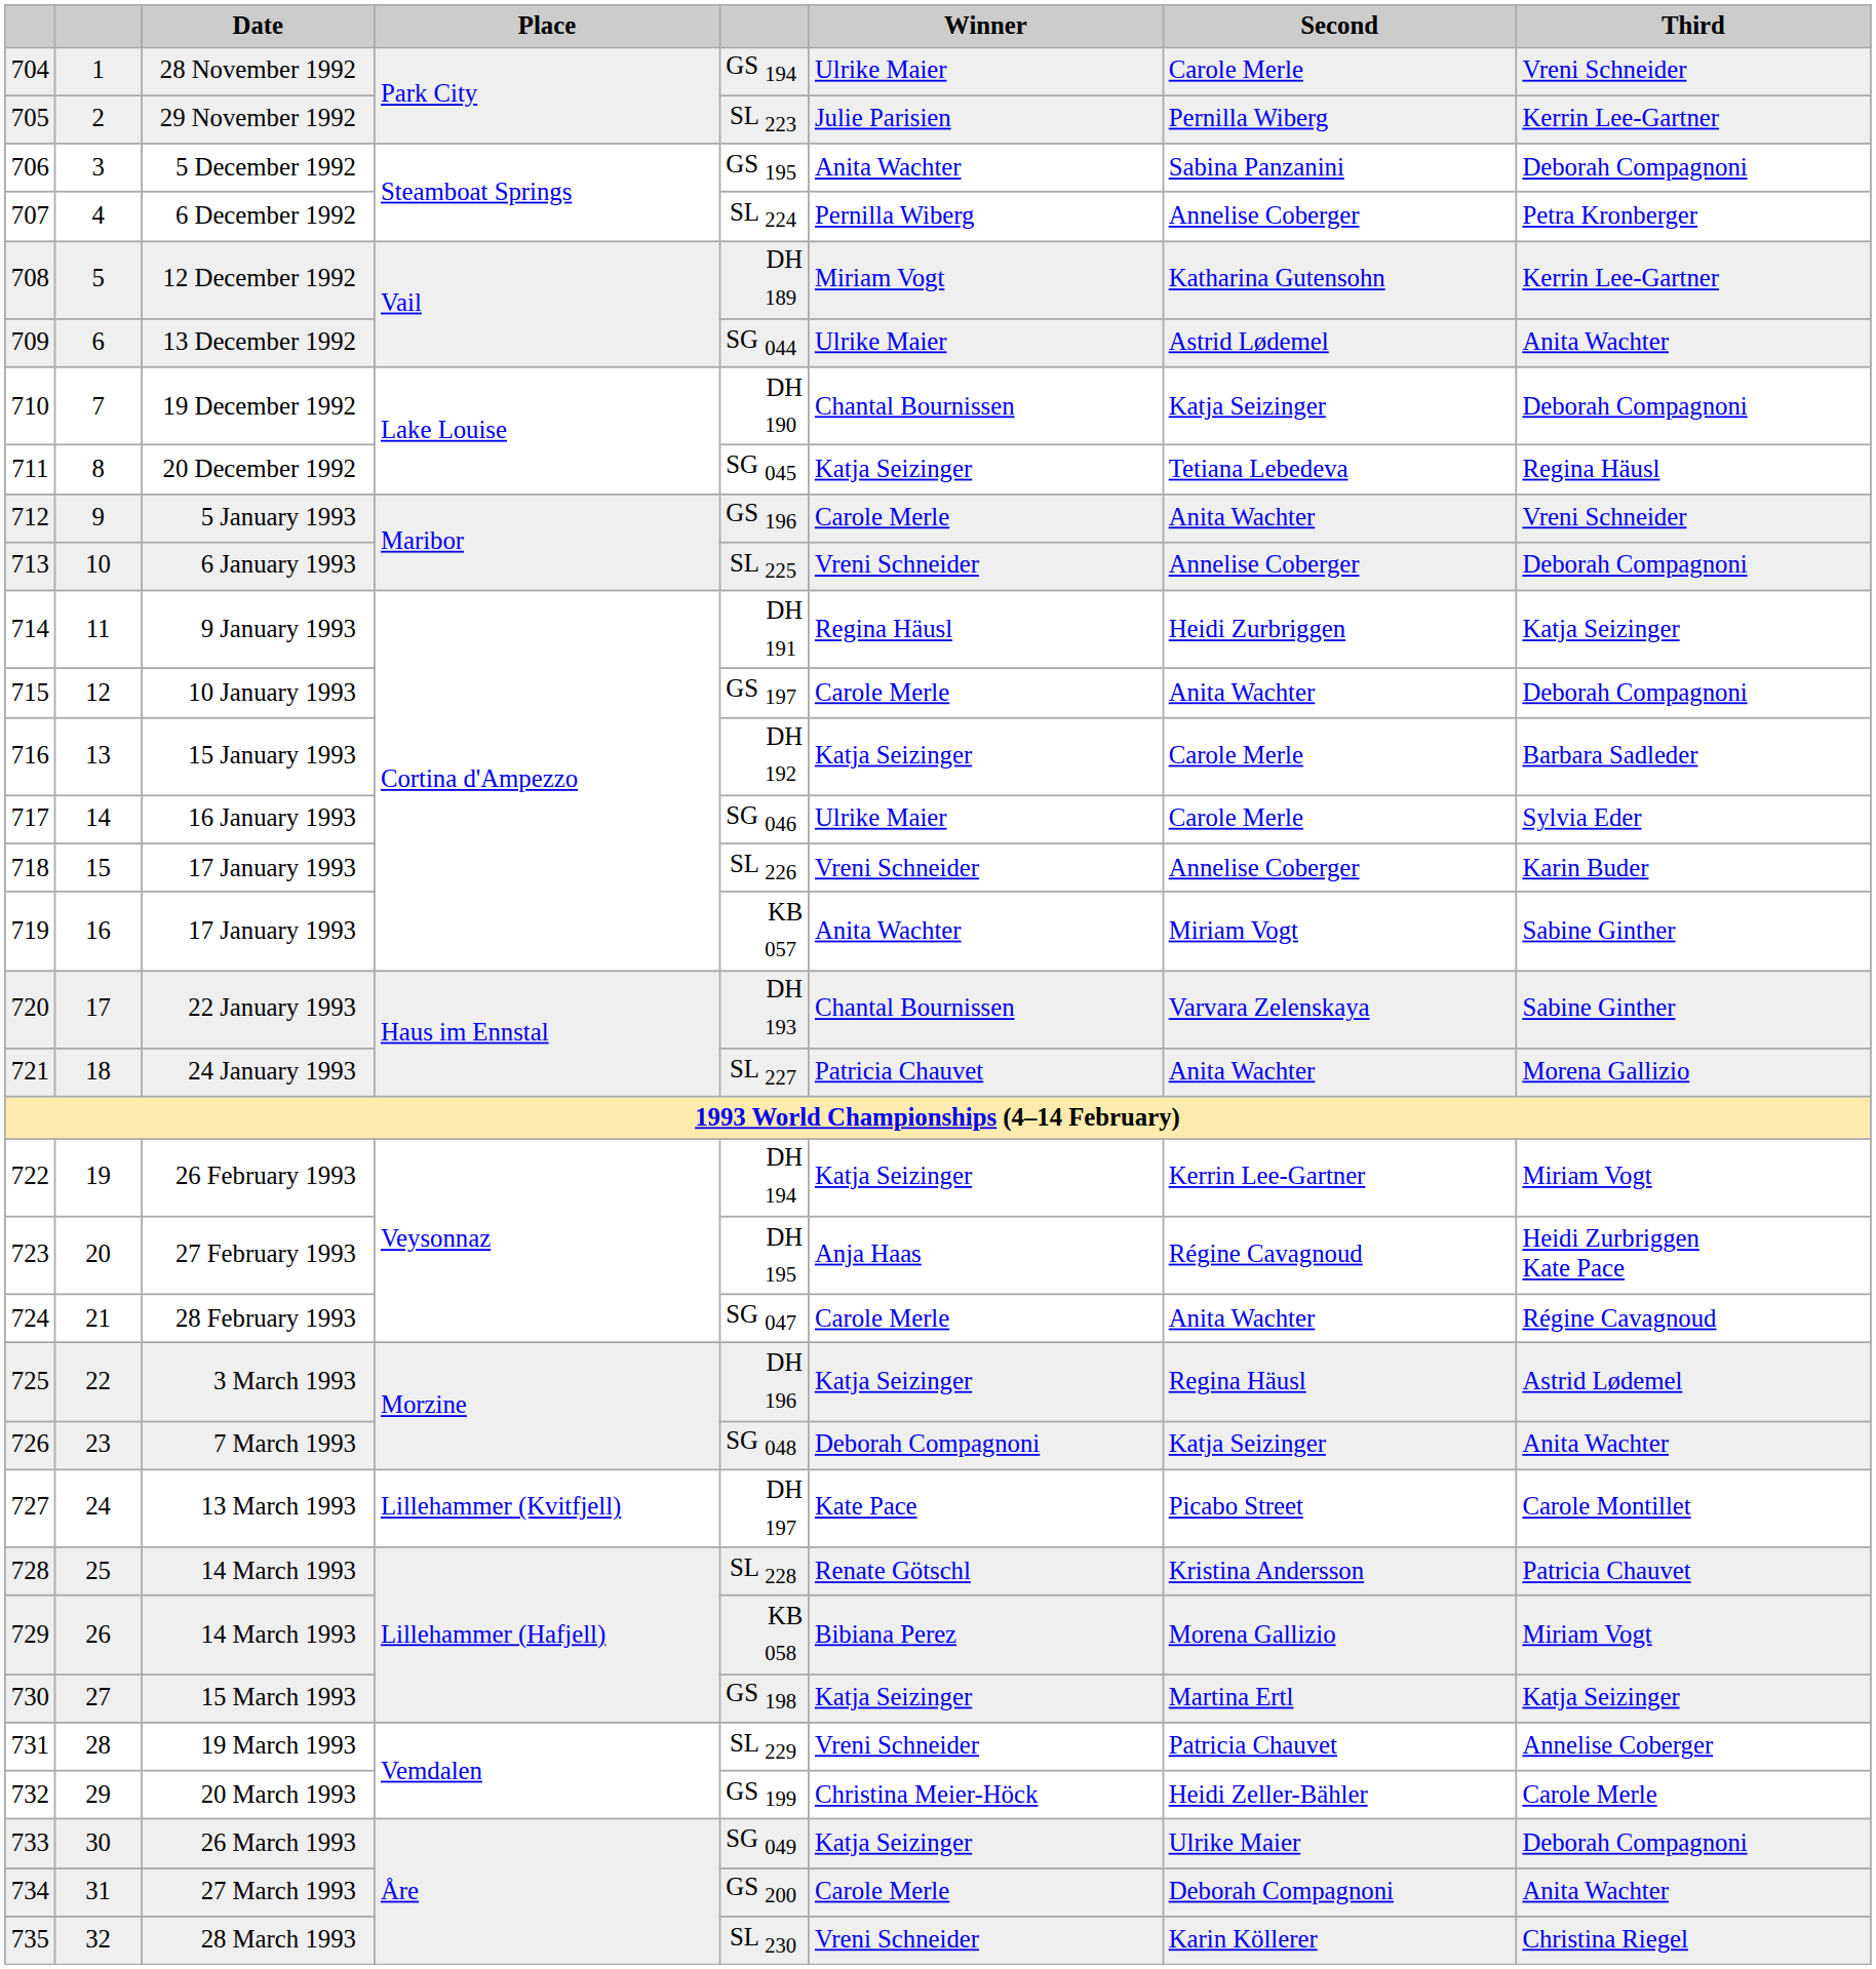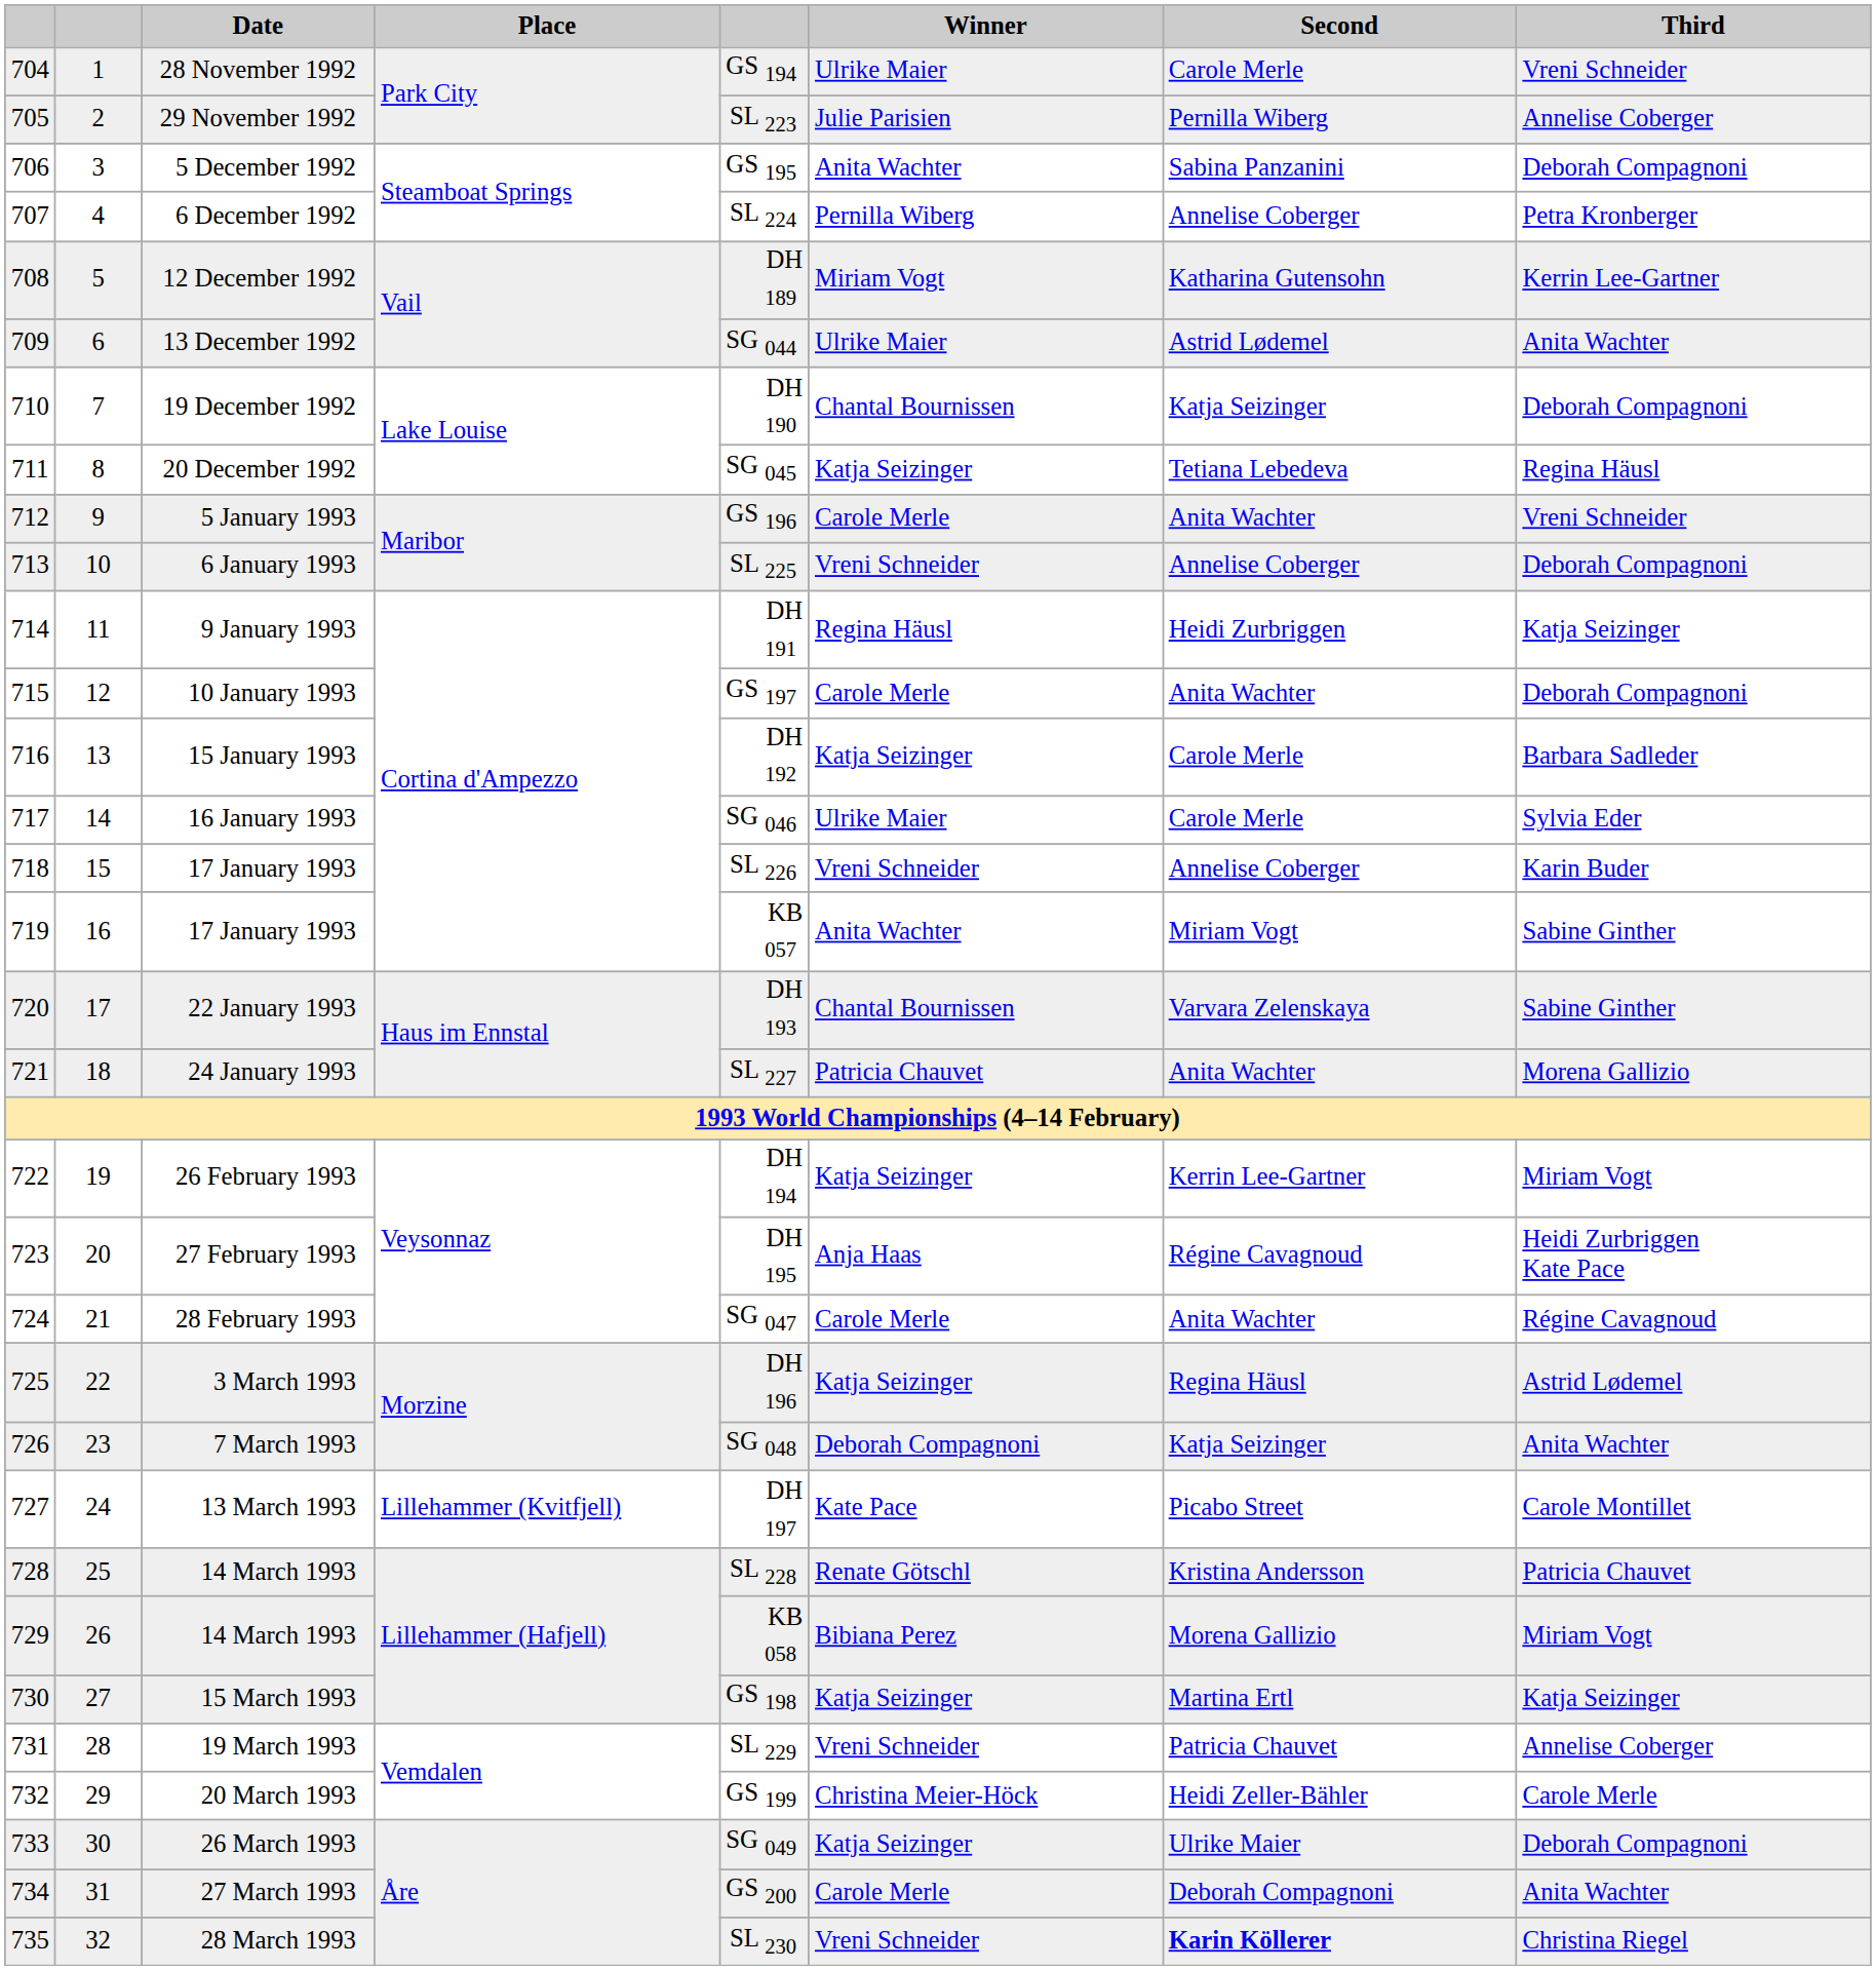29 November 1992 | Third: Kerrin Lee-Gartner -> Annelise Coberger
28 March 1993 | Second: normal -> bold
